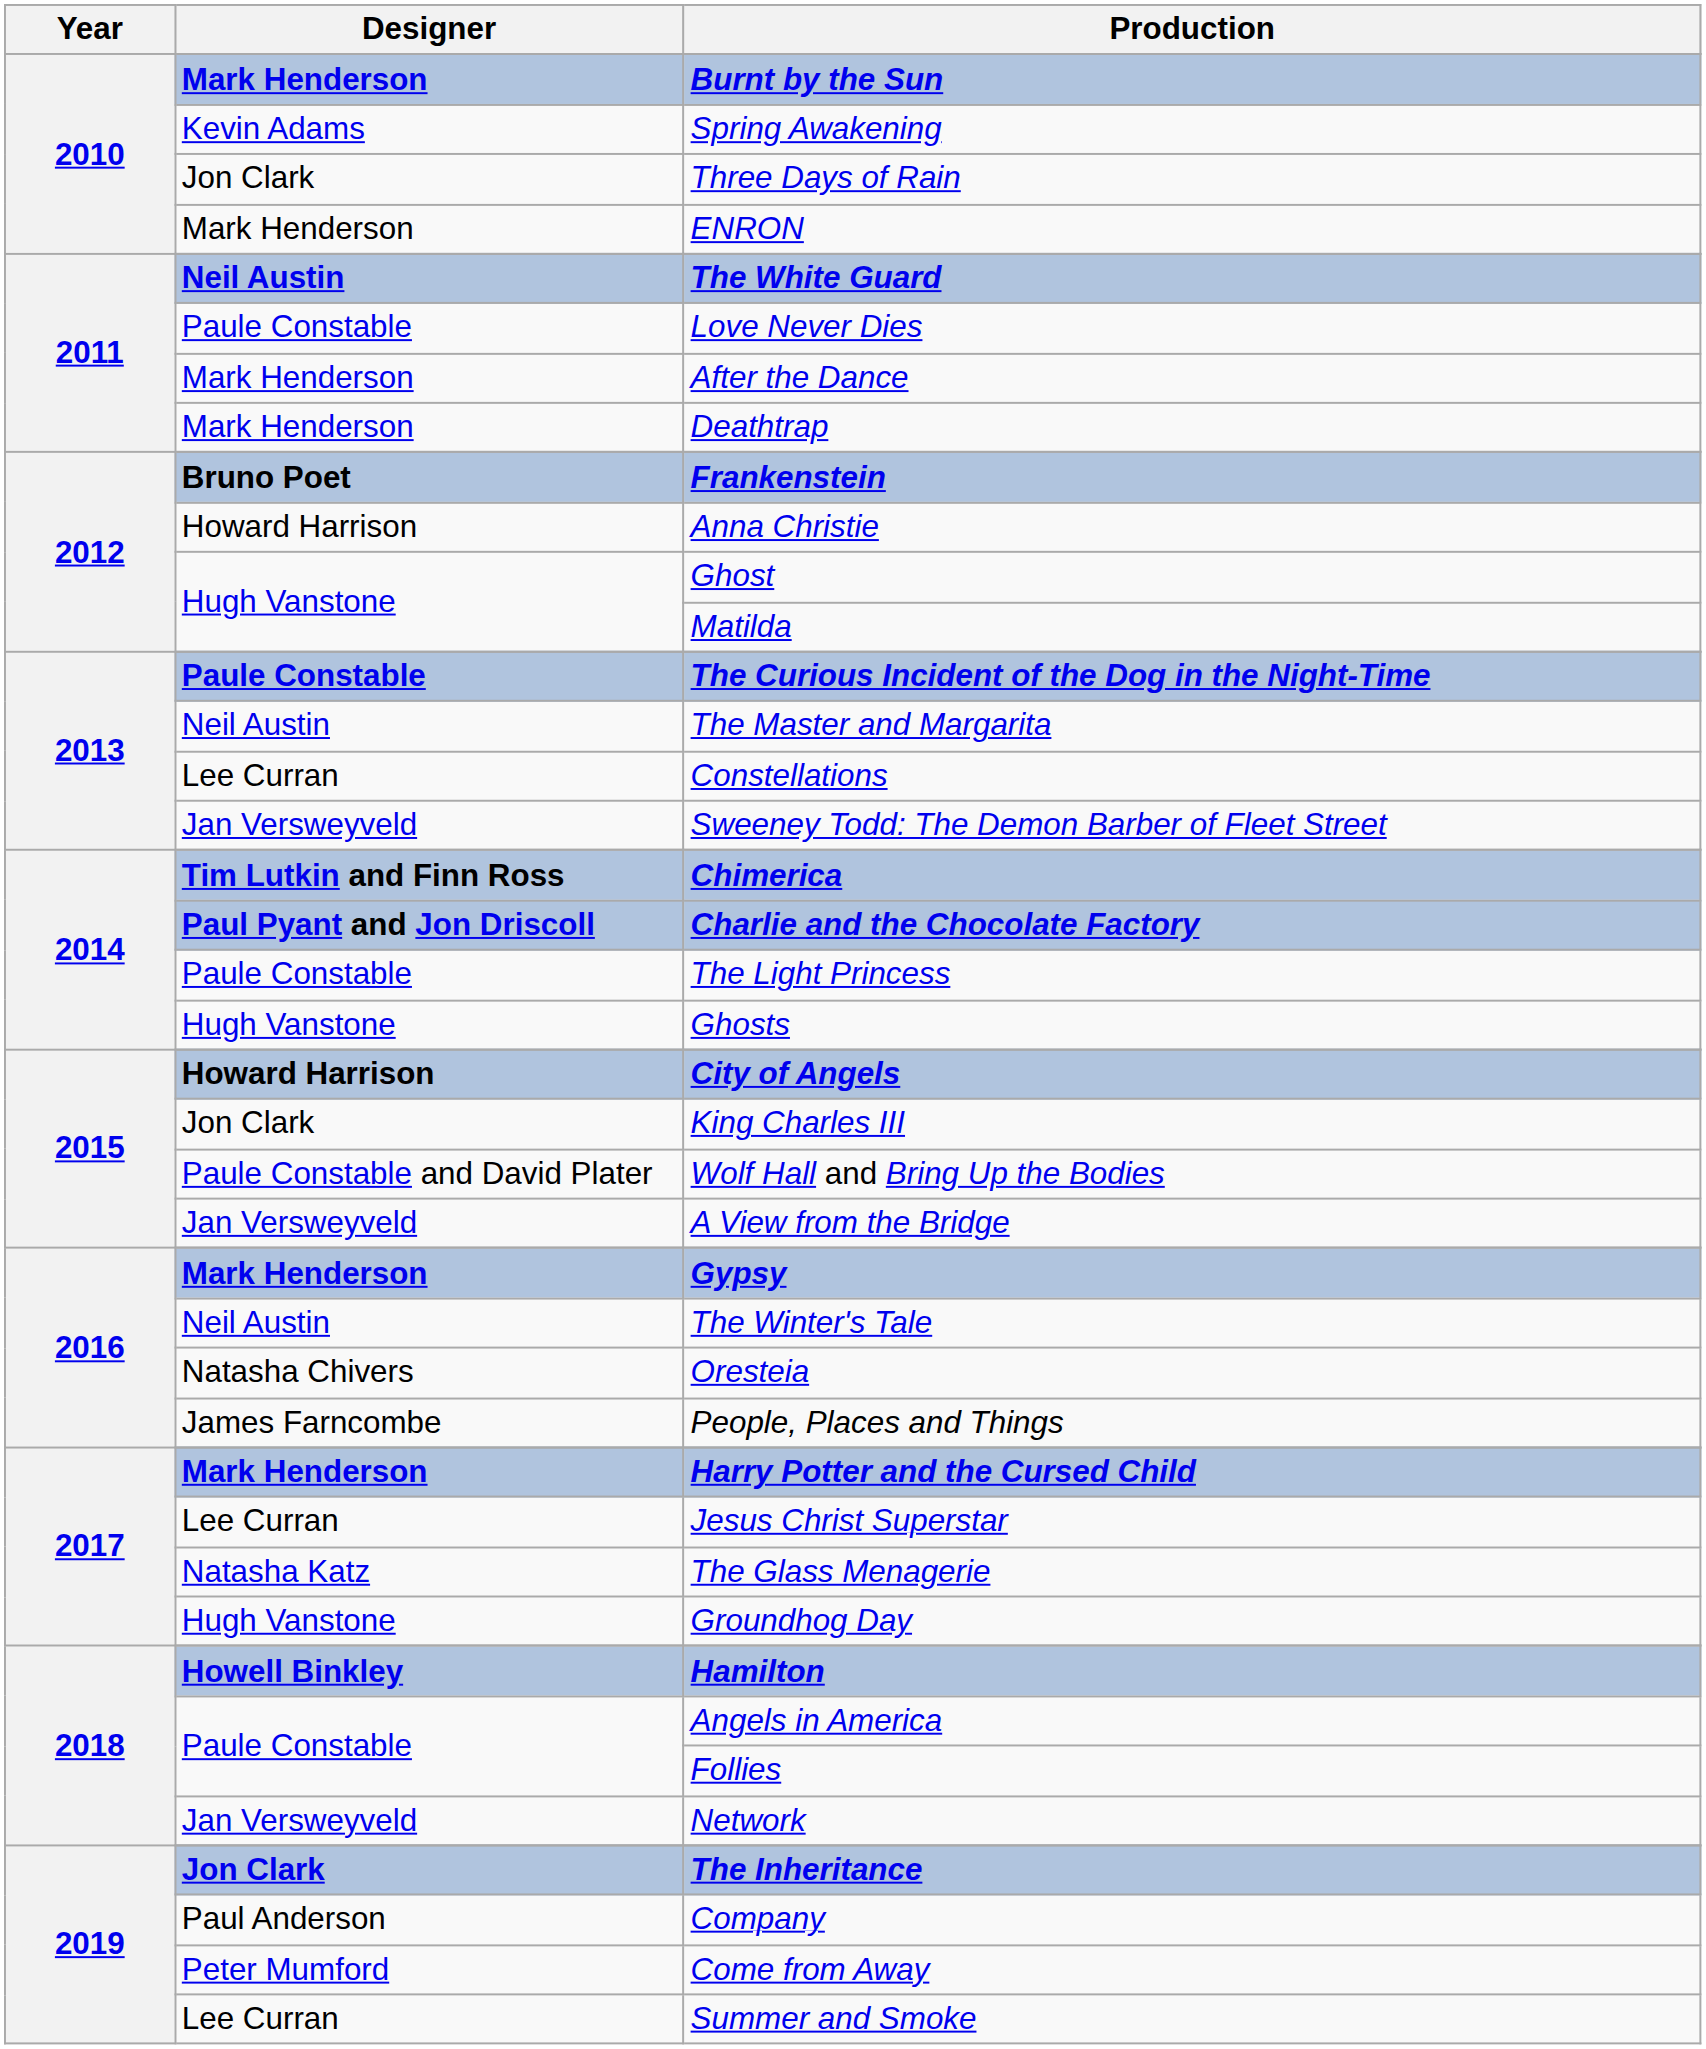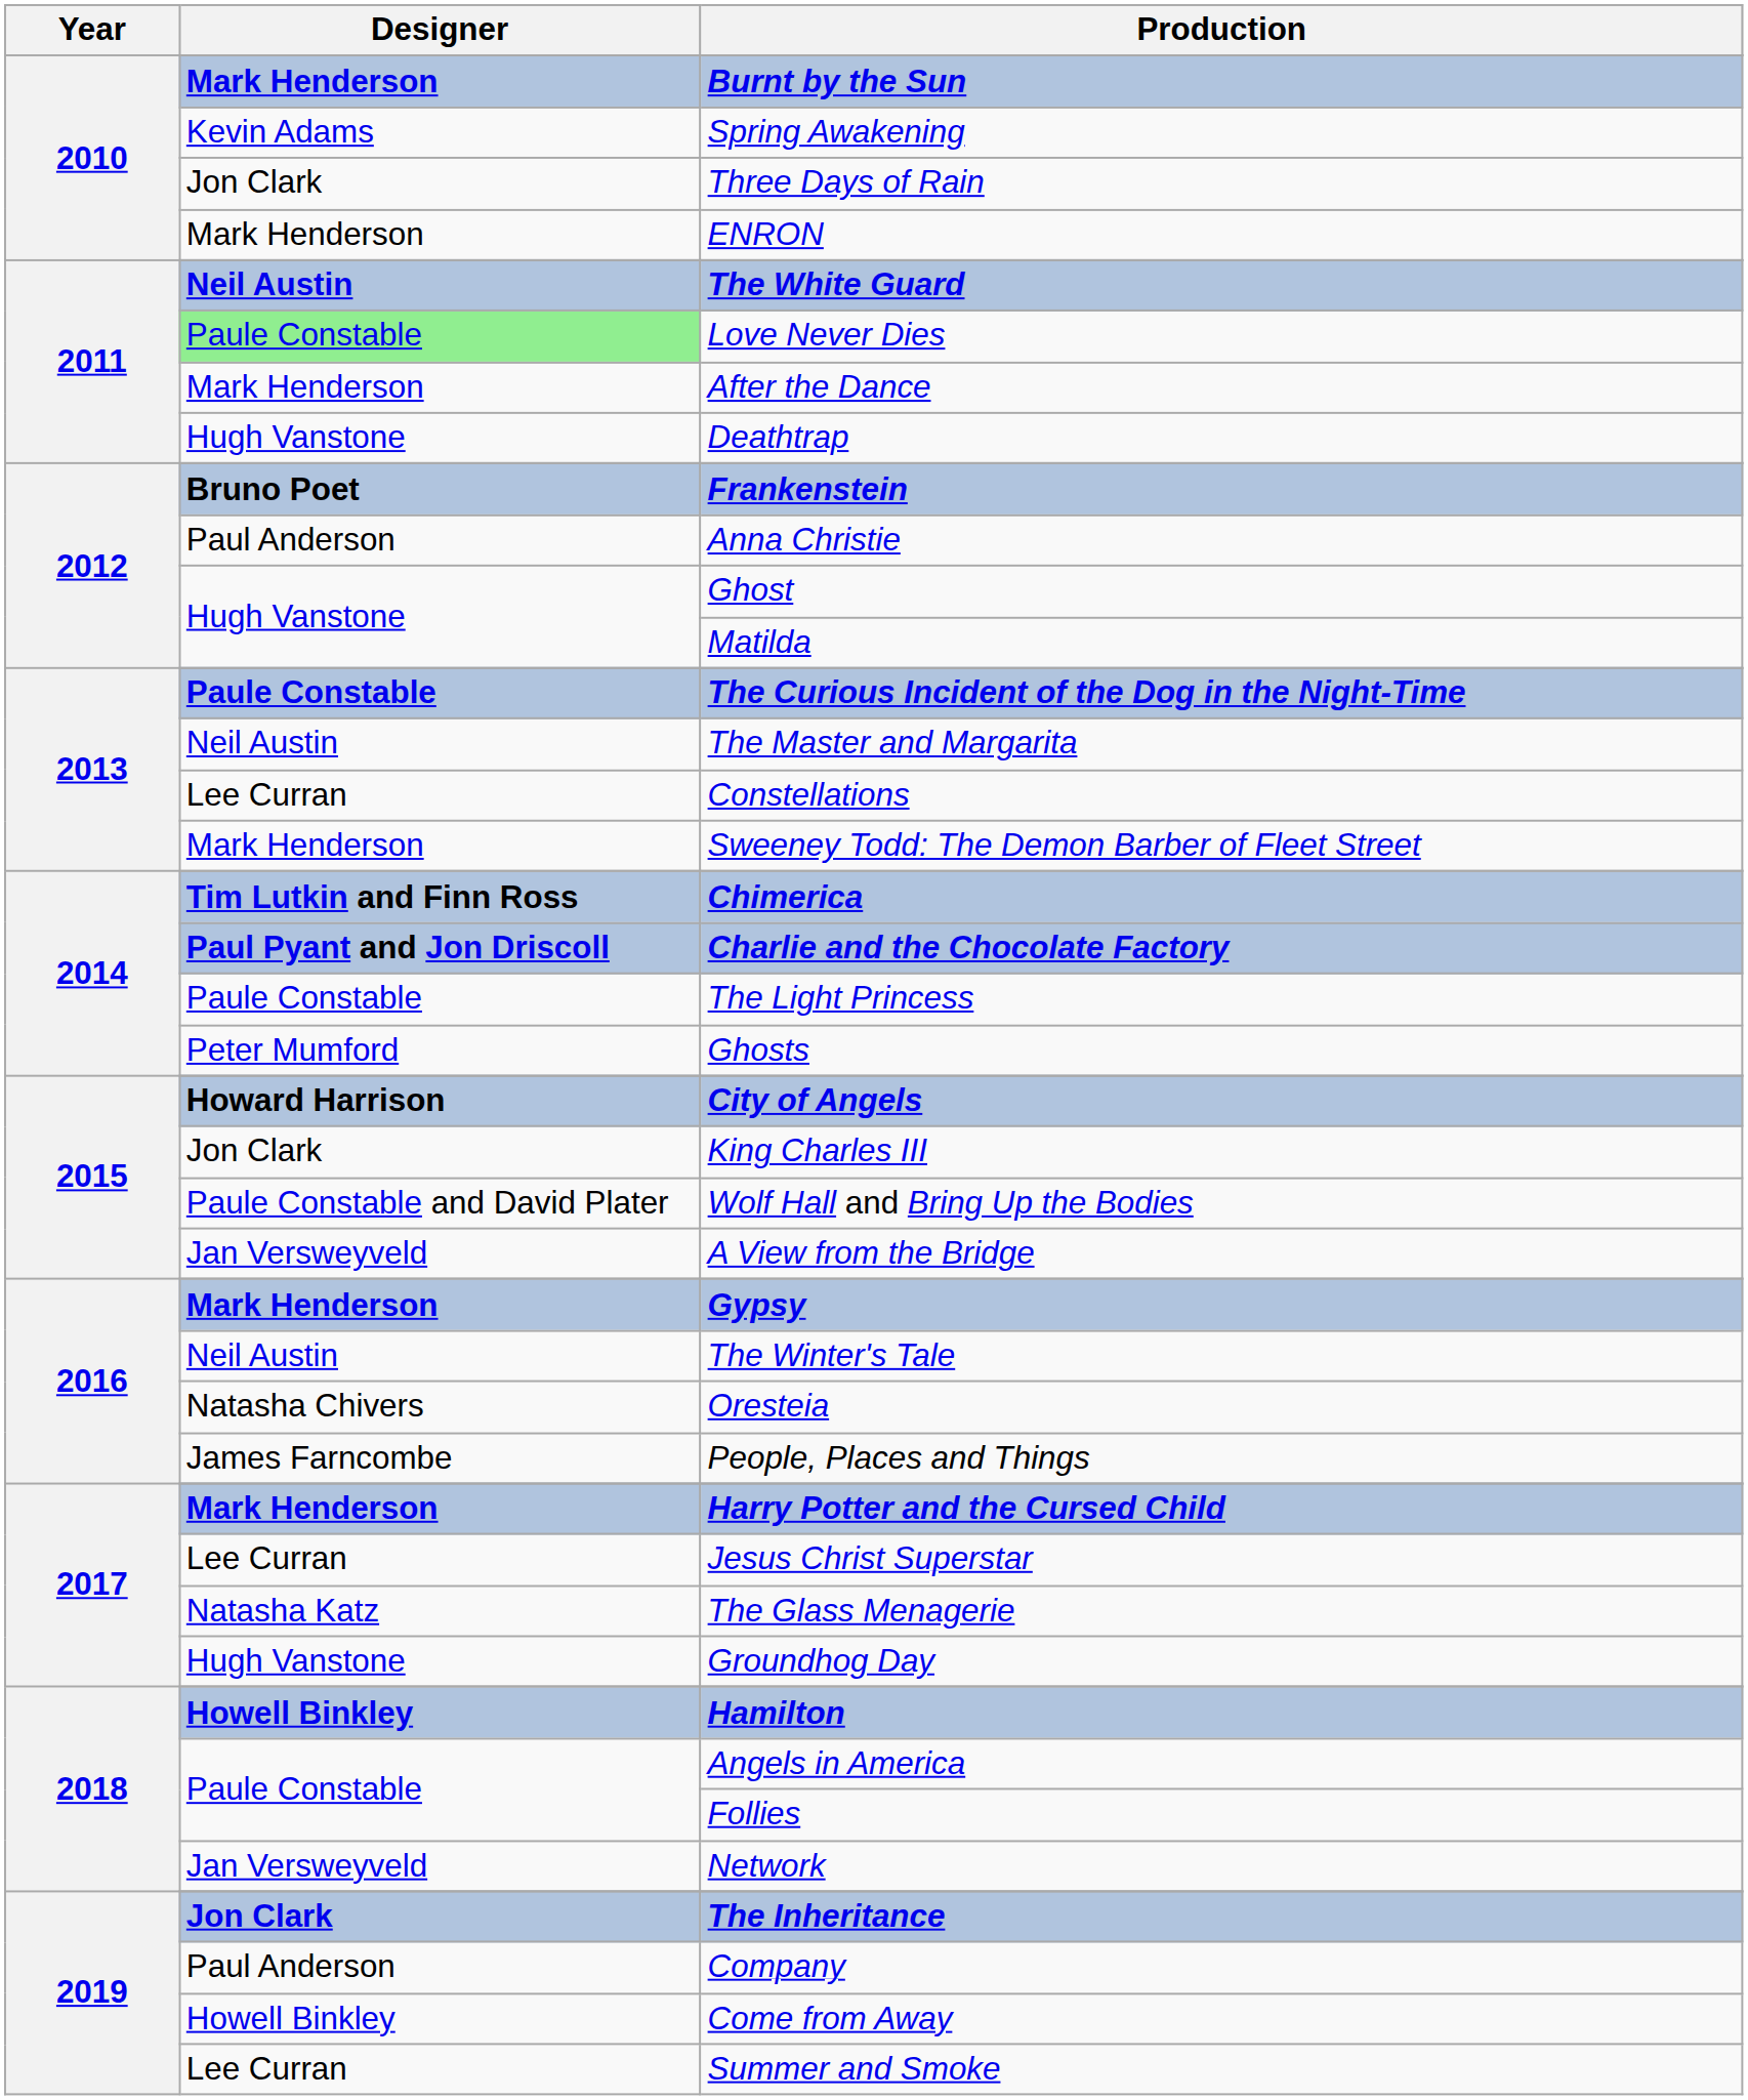Love Never Dies | Designer: no background -> lightgreen background
Deathtrap | Designer: Mark Henderson -> Hugh Vanstone
Anna Christie | Designer: Howard Harrison -> Paul Anderson
Sweeney Todd: The Demon Barber of Fleet Street | Designer: Jan Versweyveld -> Mark Henderson
Ghosts | Designer: Hugh Vanstone -> Peter Mumford
Come from Away | Designer: Peter Mumford -> Howell Binkley
